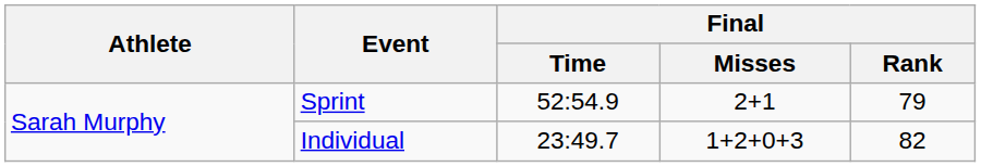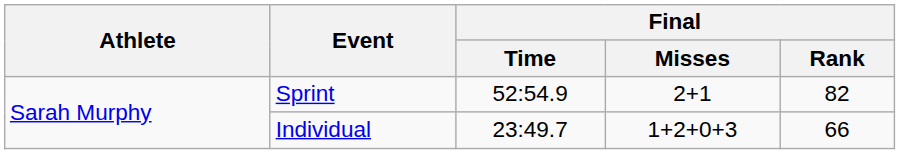Sprint | Final / Rank: 79 -> 82
Individual | Final / Rank: 82 -> 66
